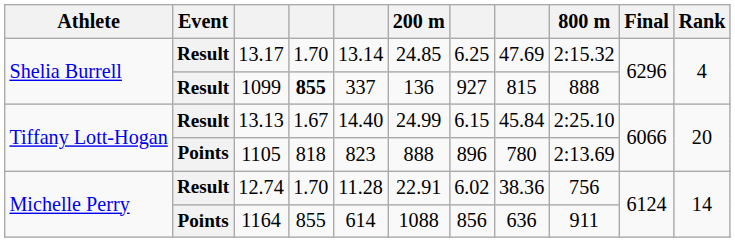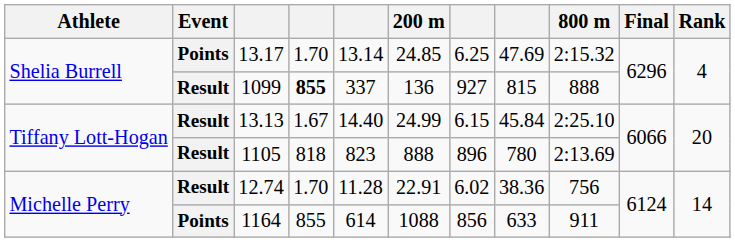13.17 | Event: Result -> Points
1105 | Event: Points -> Result
1164 | column 8: 636 -> 633
